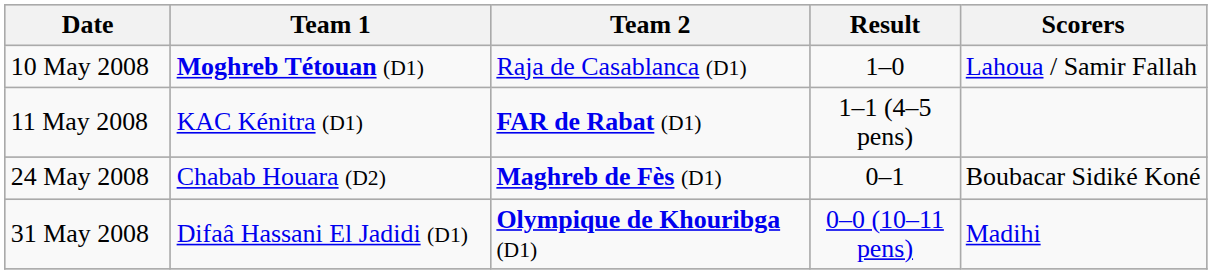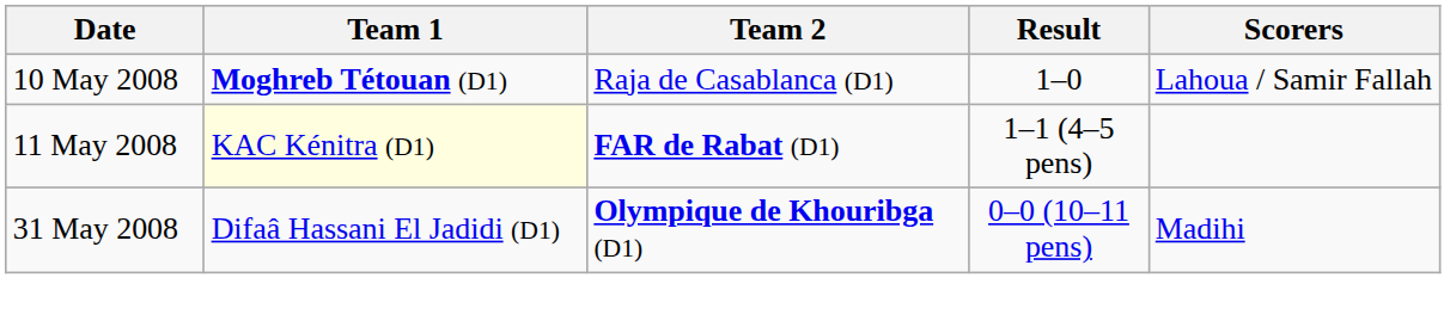11 May 2008 | Team 1: no background -> lightyellow background
- row: 24 May 2008 | Chabab Houara (D2) | Maghreb de Fès (D1) | 0–1 | Boubacar Sidiké Koné
